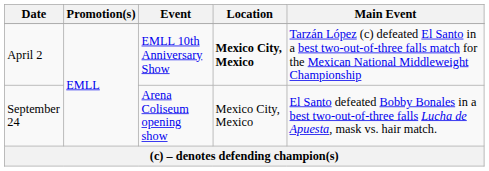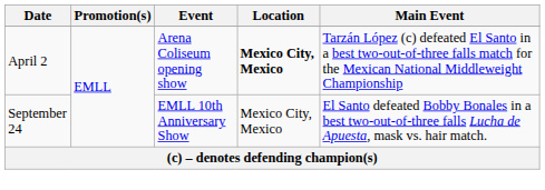April 2 | Event: EMLL 10th Anniversary Show -> Arena Coliseum opening show
September 24 | Event: Arena Coliseum opening show -> EMLL 10th Anniversary Show
